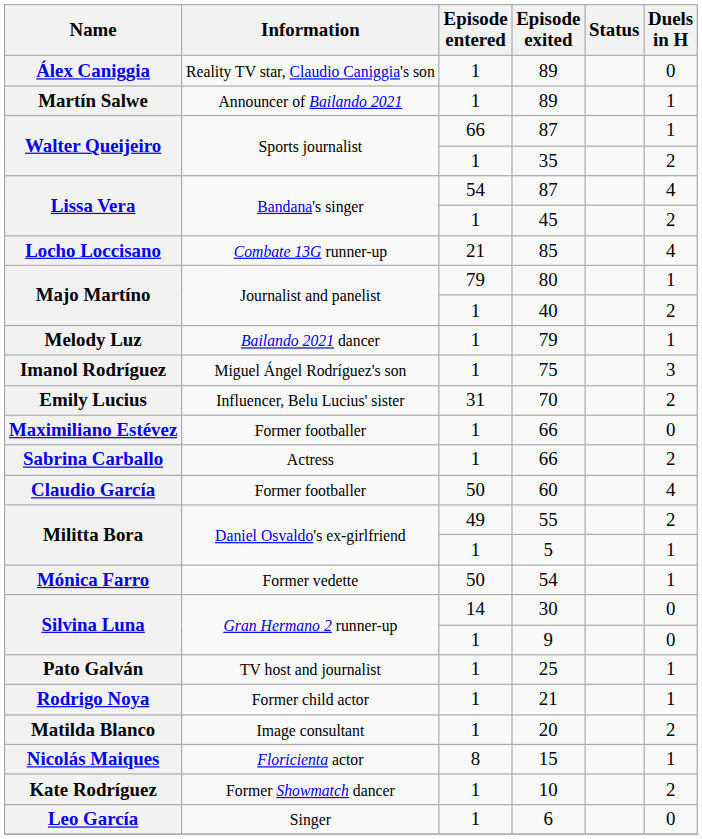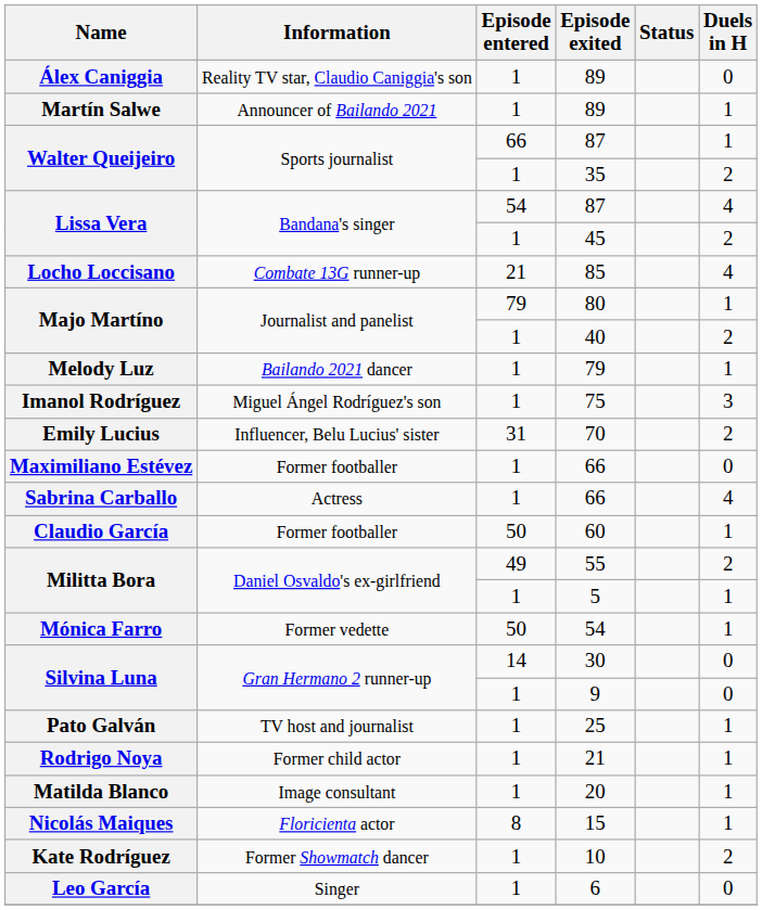Sabrina Carballo / 66 | Duels in H: 2 -> 4
60 | Duels in H: 4 -> 1
20 | Duels in H: 2 -> 1
